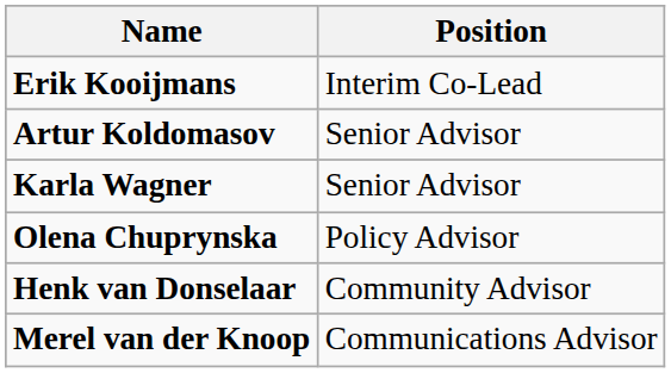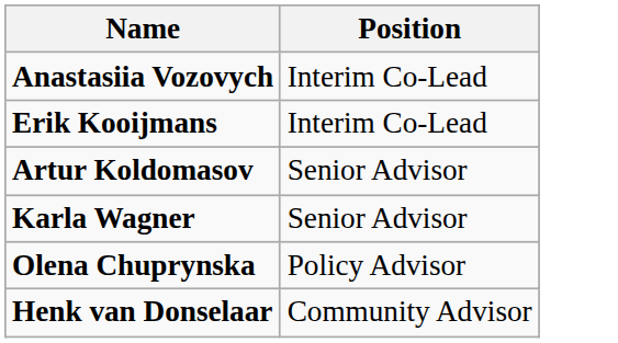+ row: Anastasiia Vozovych | Interim Co-Lead
- row: Merel van der Knoop | Communications Advisor
